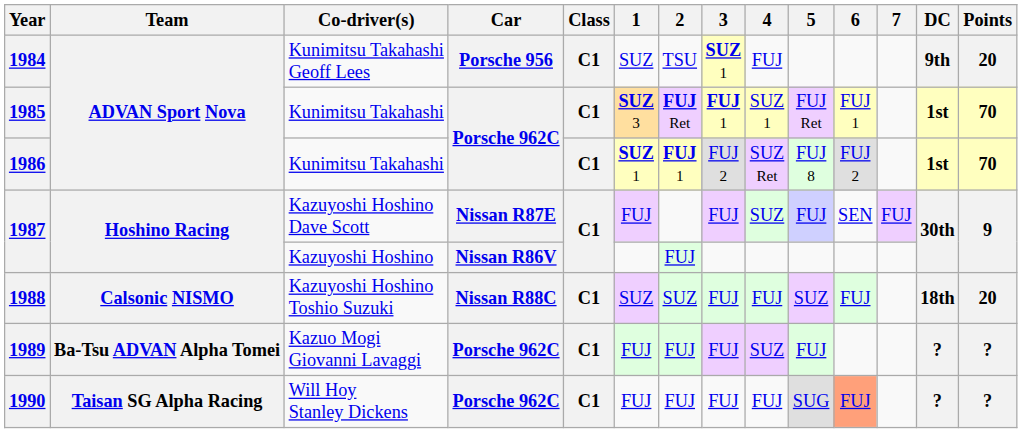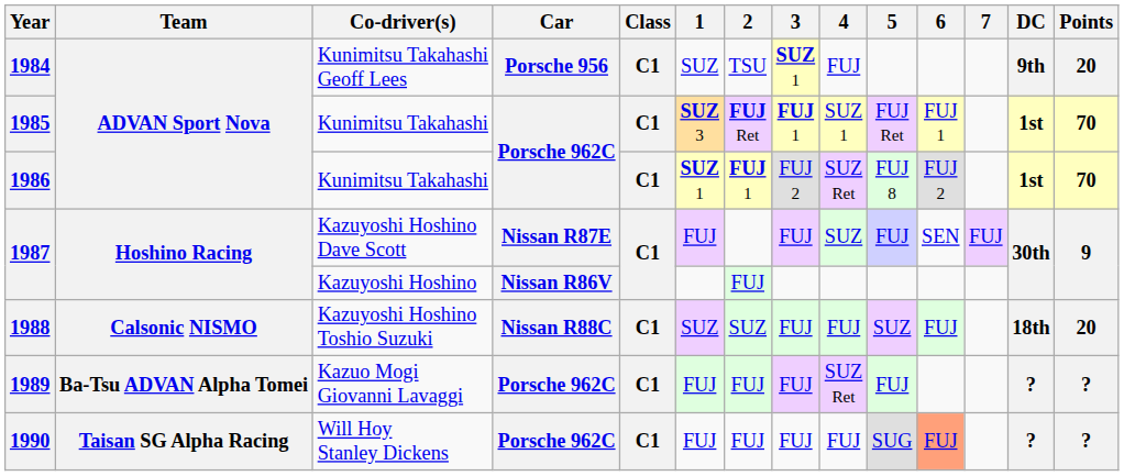1989 | 4: SUZ -> SUZ Ret
